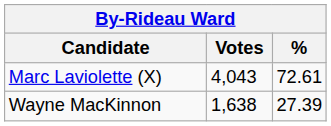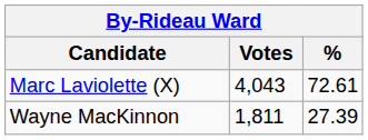Wayne MacKinnon | Votes: 1,638 -> 1,811
